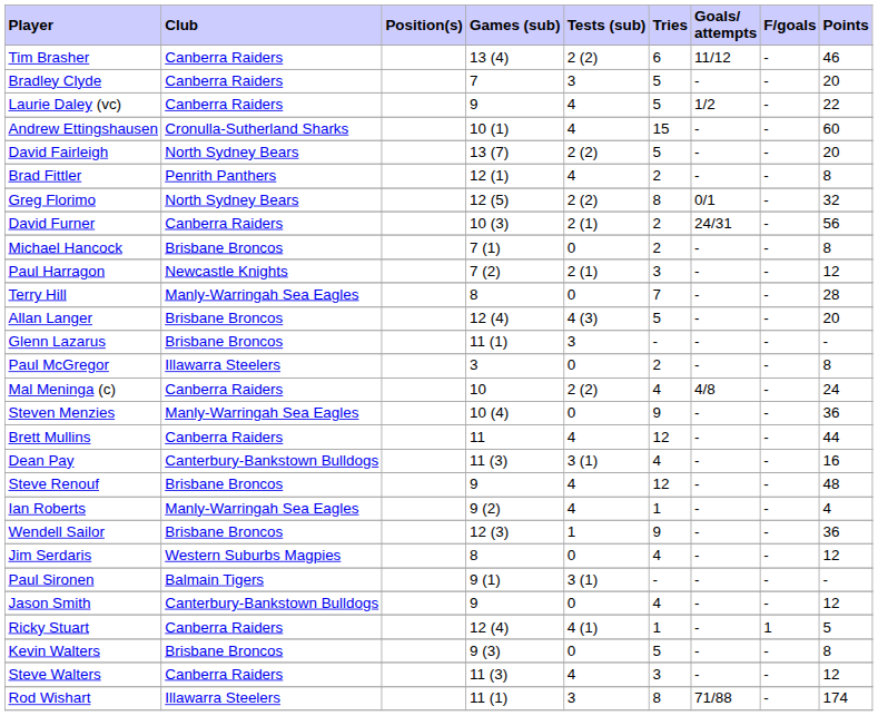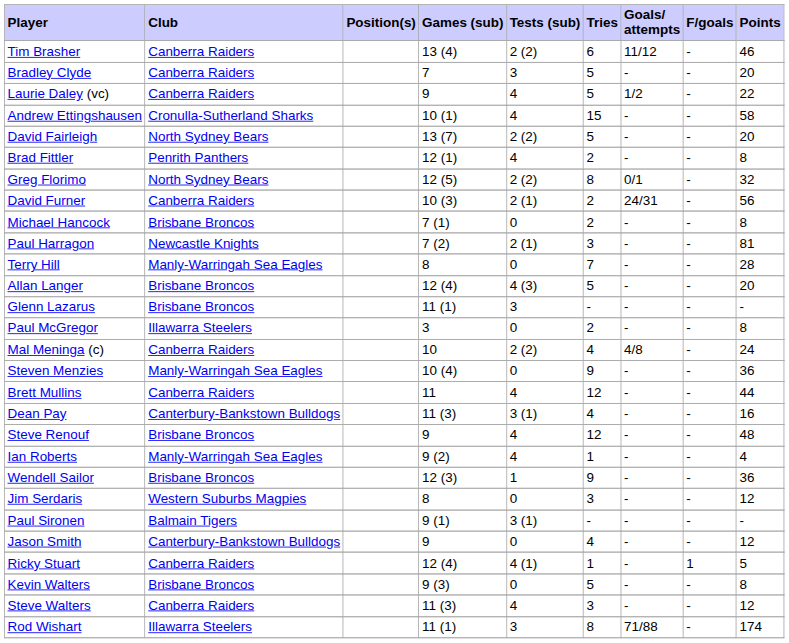Andrew Ettingshausen | Points: 60 -> 58
Paul Harragon | Points: 12 -> 81
Jim Serdaris | Tries: 4 -> 3
